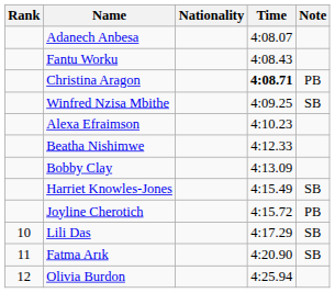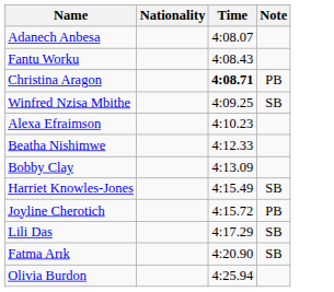- column: Rank | 10 | 11 | 12
